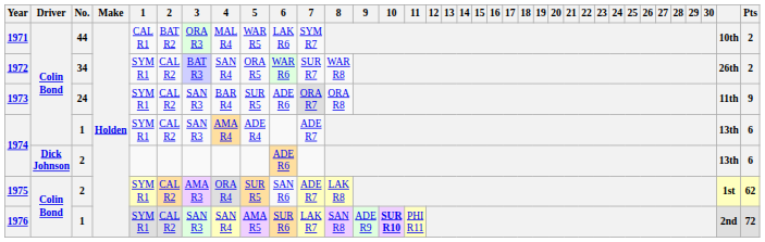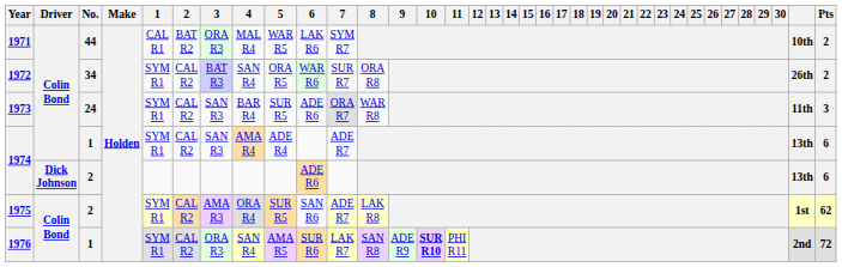1972 | 8: WAR R8 -> ORA R8
1973 | 8: ORA R8 -> WAR R8
1973 | Pts: 9 -> 3
1976 | 3: SAN R3 -> ORA R3
